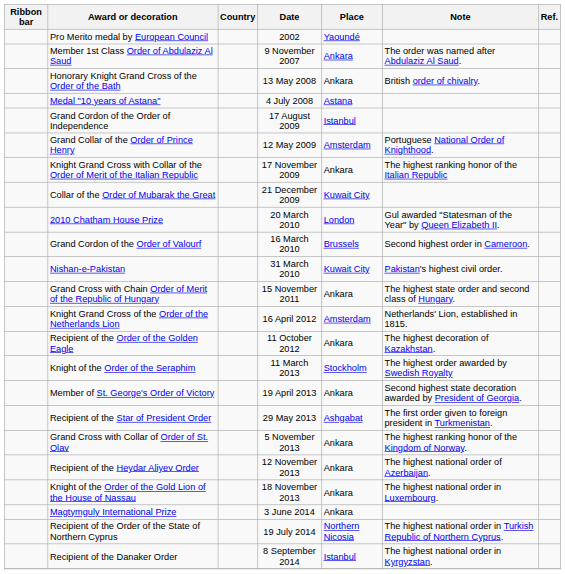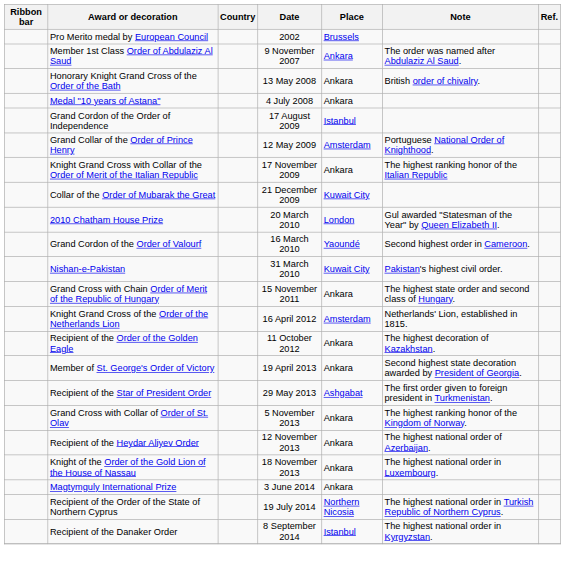Pro Merito medal by European Council | Place: Yaoundé -> Brussels
Medal "10 years of Astana" | Place: Astana -> Ankara
Grand Cordon of the Order of Valourf | Place: Brussels -> Yaoundé
- row: Knight of the Order of the Seraphim | 11 March 2013 | Stockholm | The highest order awarded by Swedish Royalty
